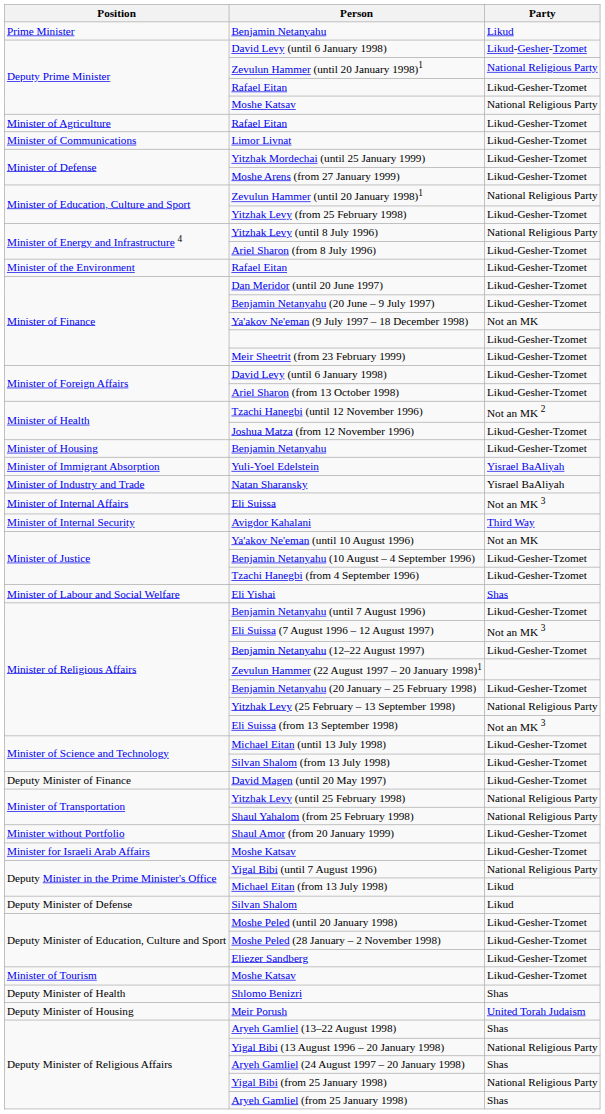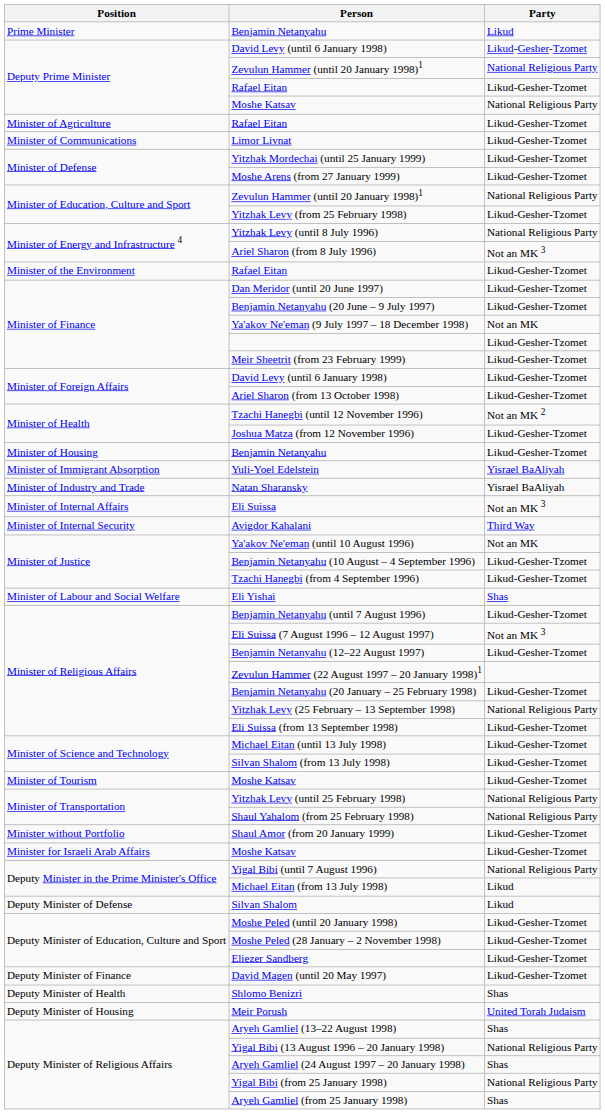Ariel Sharon (from 8 July 1996) | Party: Likud-Gesher-Tzomet -> Not an MK 3
Eli Suissa (from 13 September 1998) | Party: Not an MK 3 -> Likud-Gesher-Tzomet
rows swapped: Minister of Tourism / Moshe Katsav <-> David Magen (until 20 May 1997)
